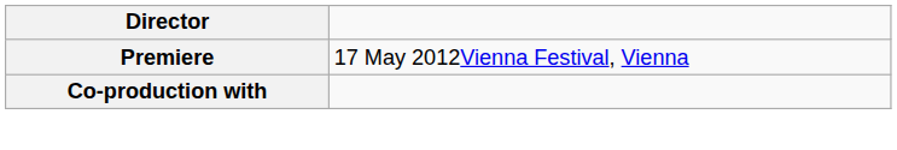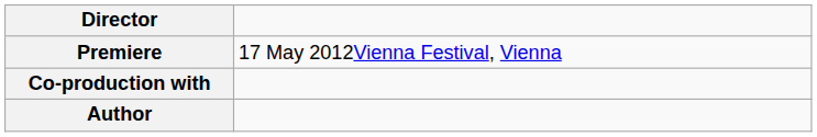+ row: Author
